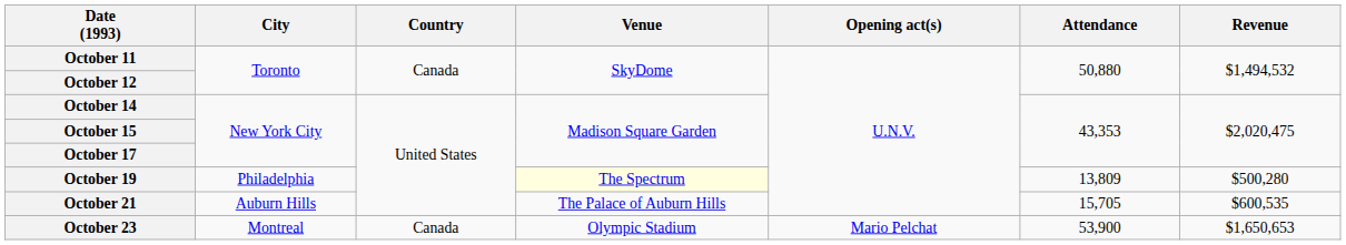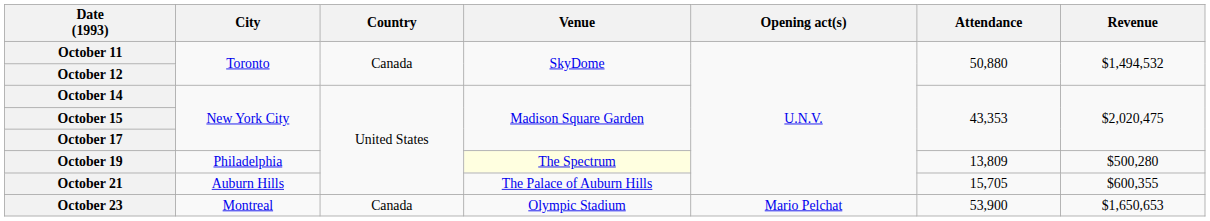October 21 | Revenue: $600,535 -> $600,355
